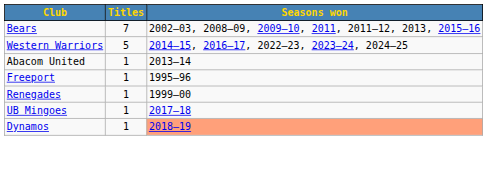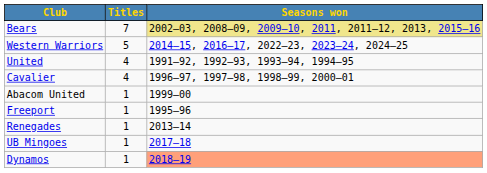Bears | Seasons won: no background -> khaki background
+ row: United | 4 | 1991–92, 1992–93, 1993–94, 1994–95
+ row: Cavalier | 4 | 1996–97, 1997–98, 1998–99, 2000–01
Abacom United | Seasons won: 2013–14 -> 1999–00
Renegades | Seasons won: 1999–00 -> 2013–14
